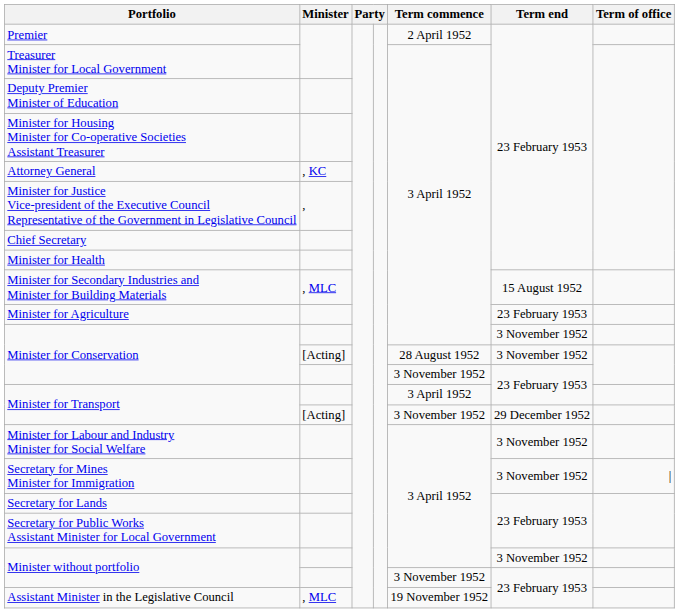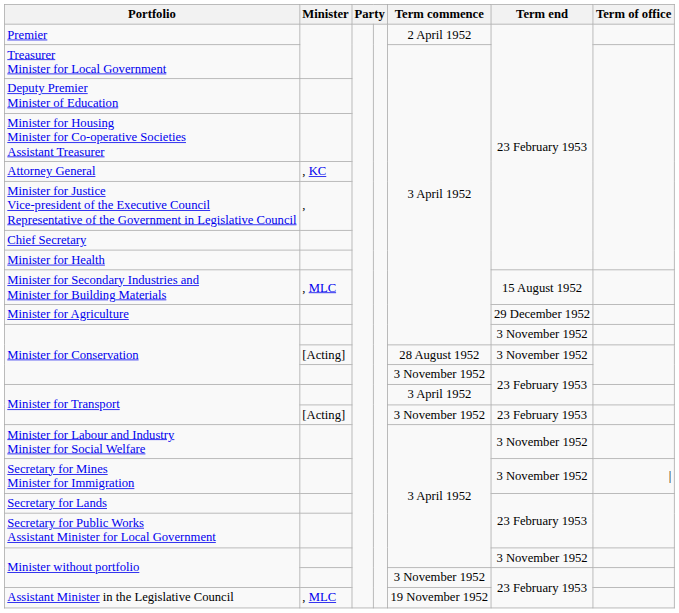Minister for Agriculture | Term end: 23 February 1953 -> 29 December 1952
Minister for Transport / [Acting] | Term end: 29 December 1952 -> 23 February 1953
